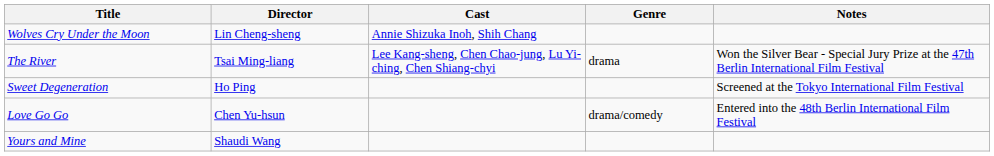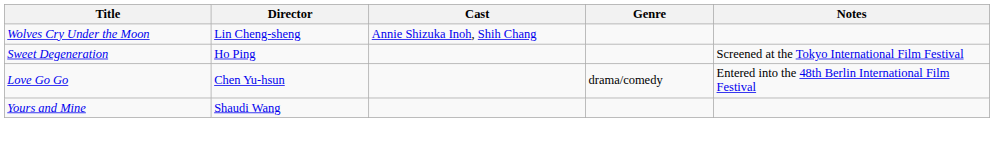- row: The River | Tsai Ming-liang | Lee Kang-sheng, Chen Chao-jung, Lu Yi-ching, Chen Shiang-chyi | drama | Won the Silver Bear - Special Jury Prize at the 47th Berlin International Film Festival
